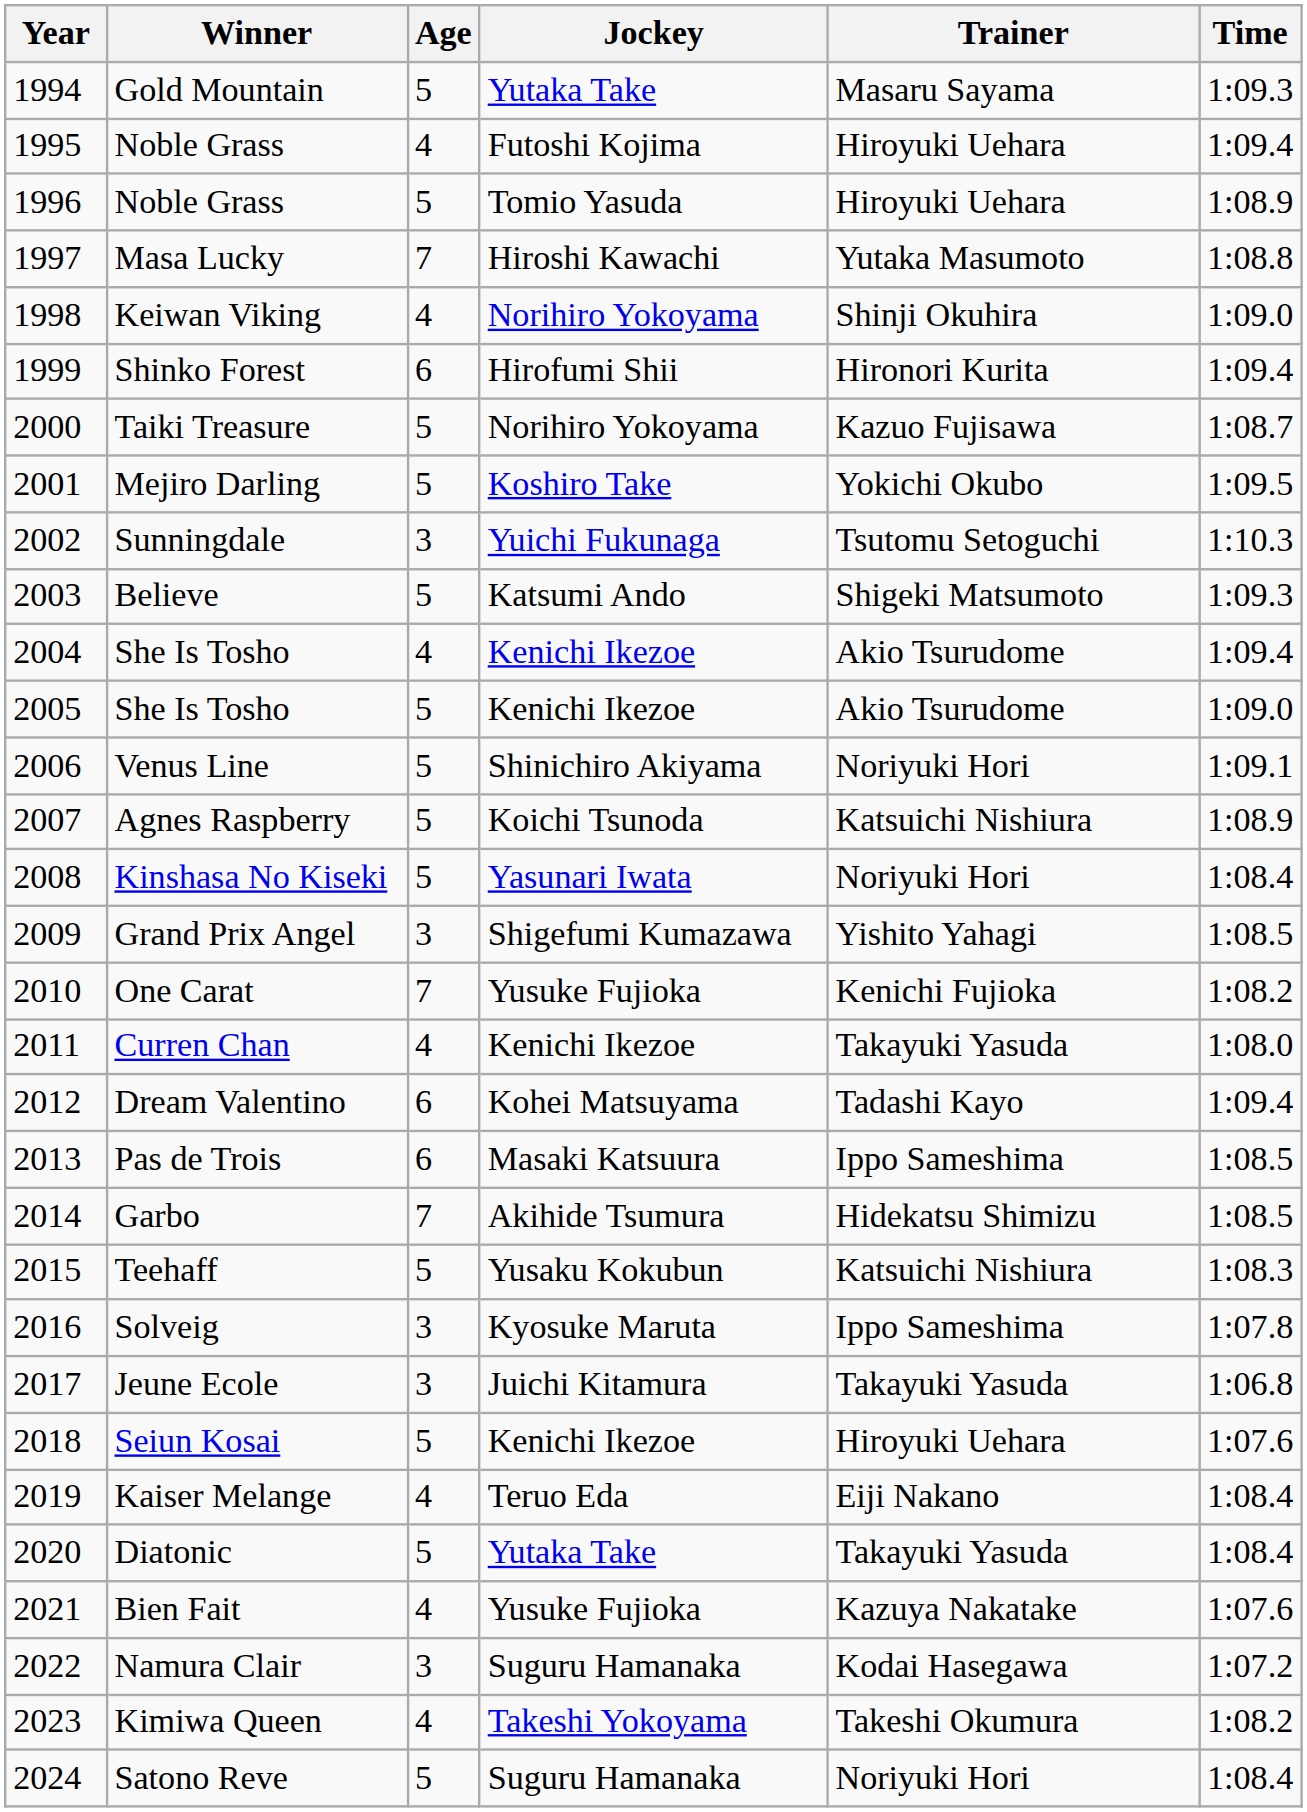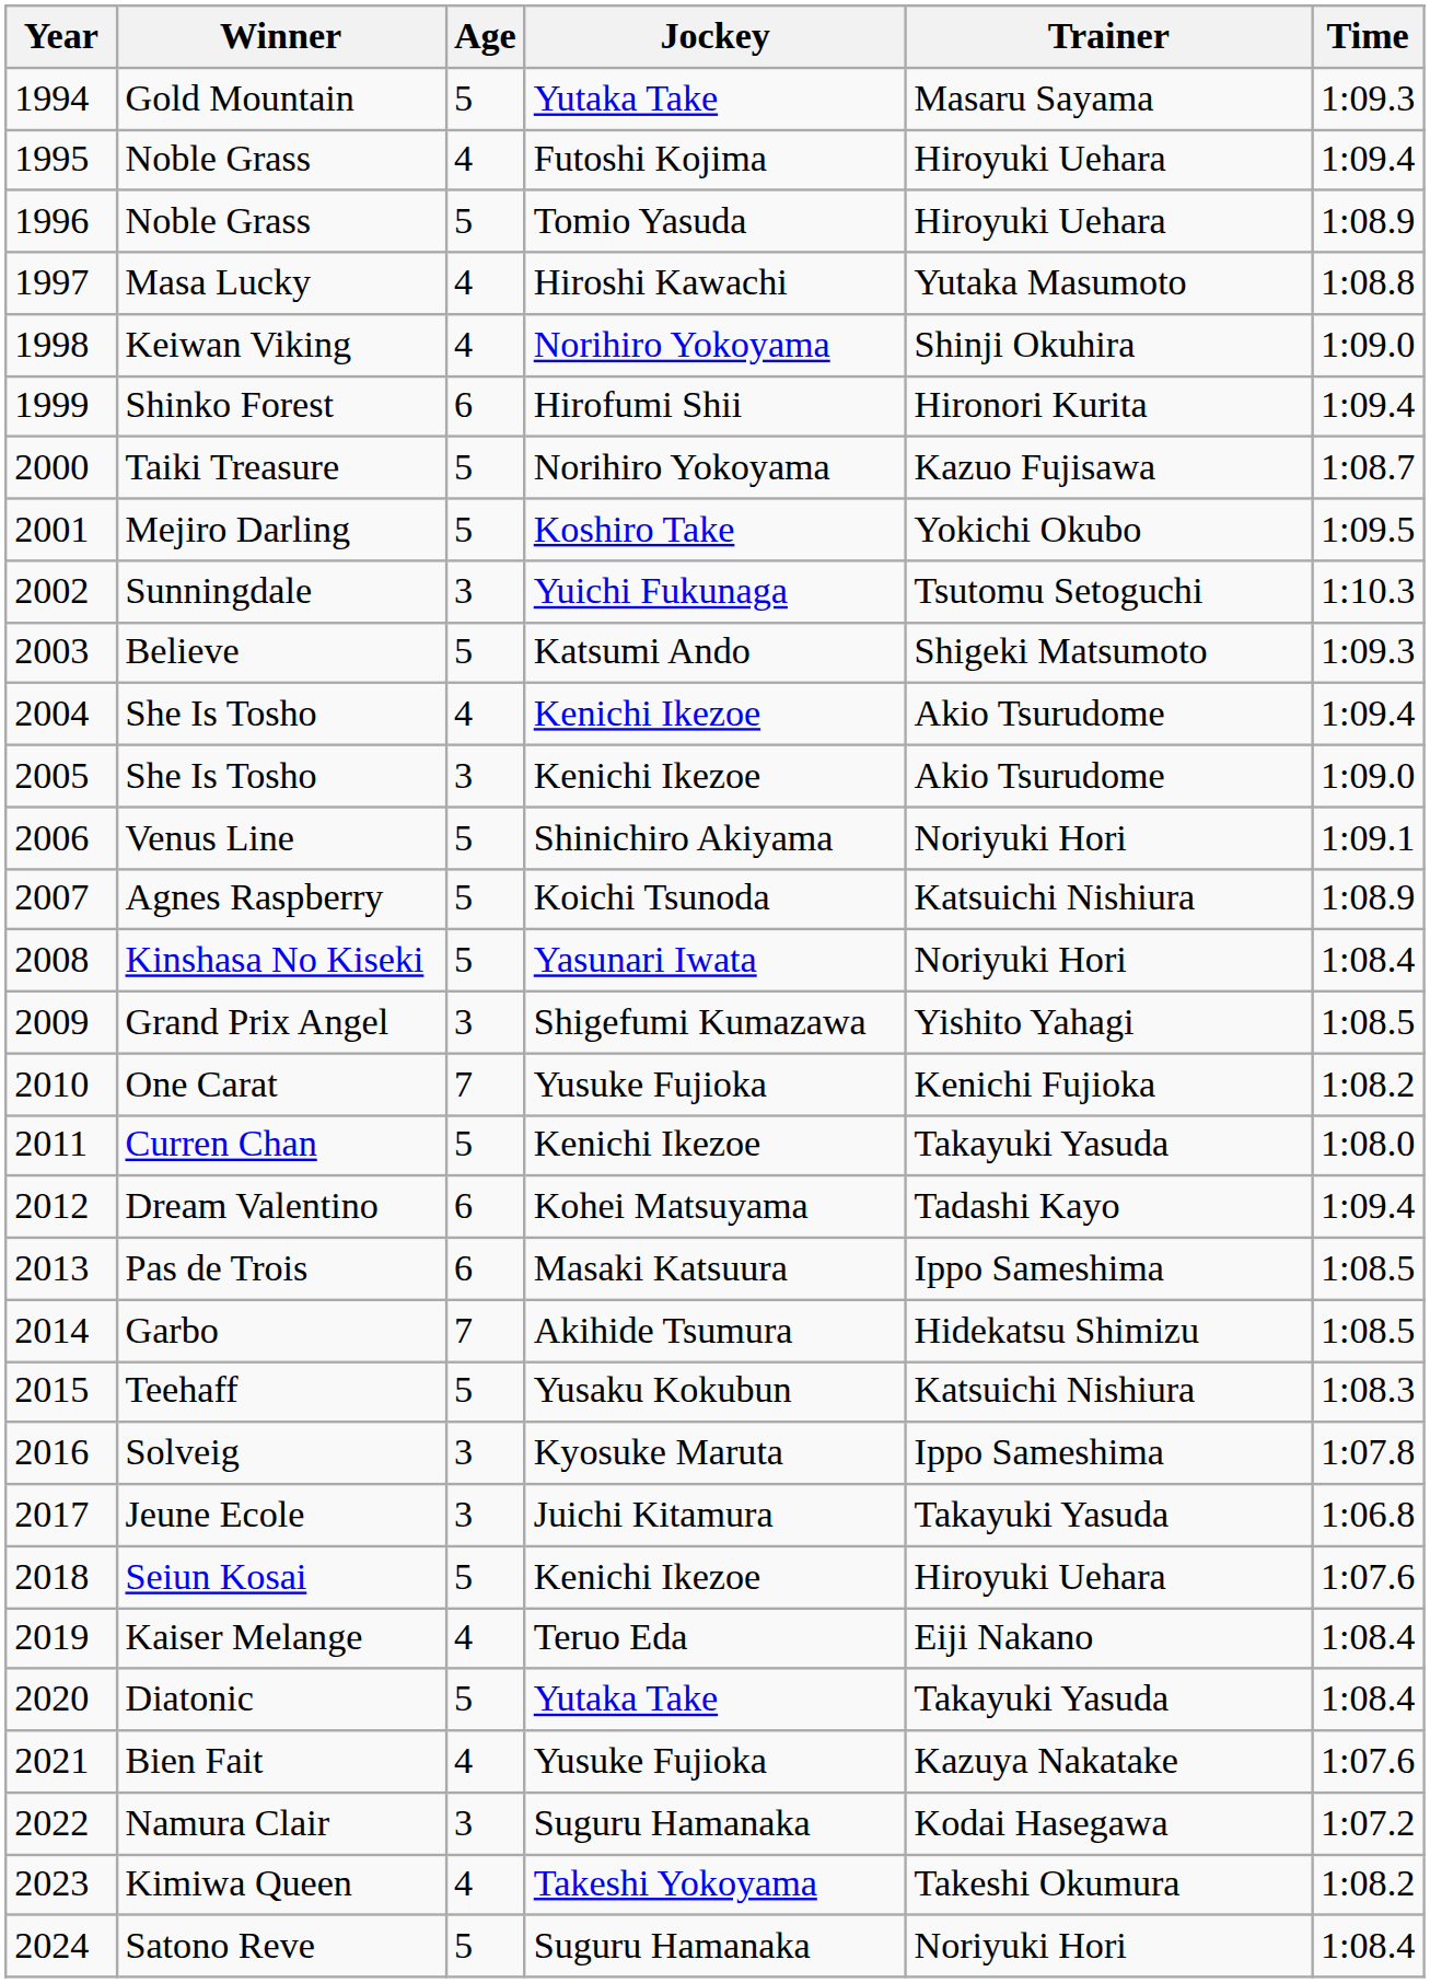Masa Lucky | Age: 7 -> 4
2005 / She Is Tosho | Age: 5 -> 3
Curren Chan | Age: 4 -> 5
